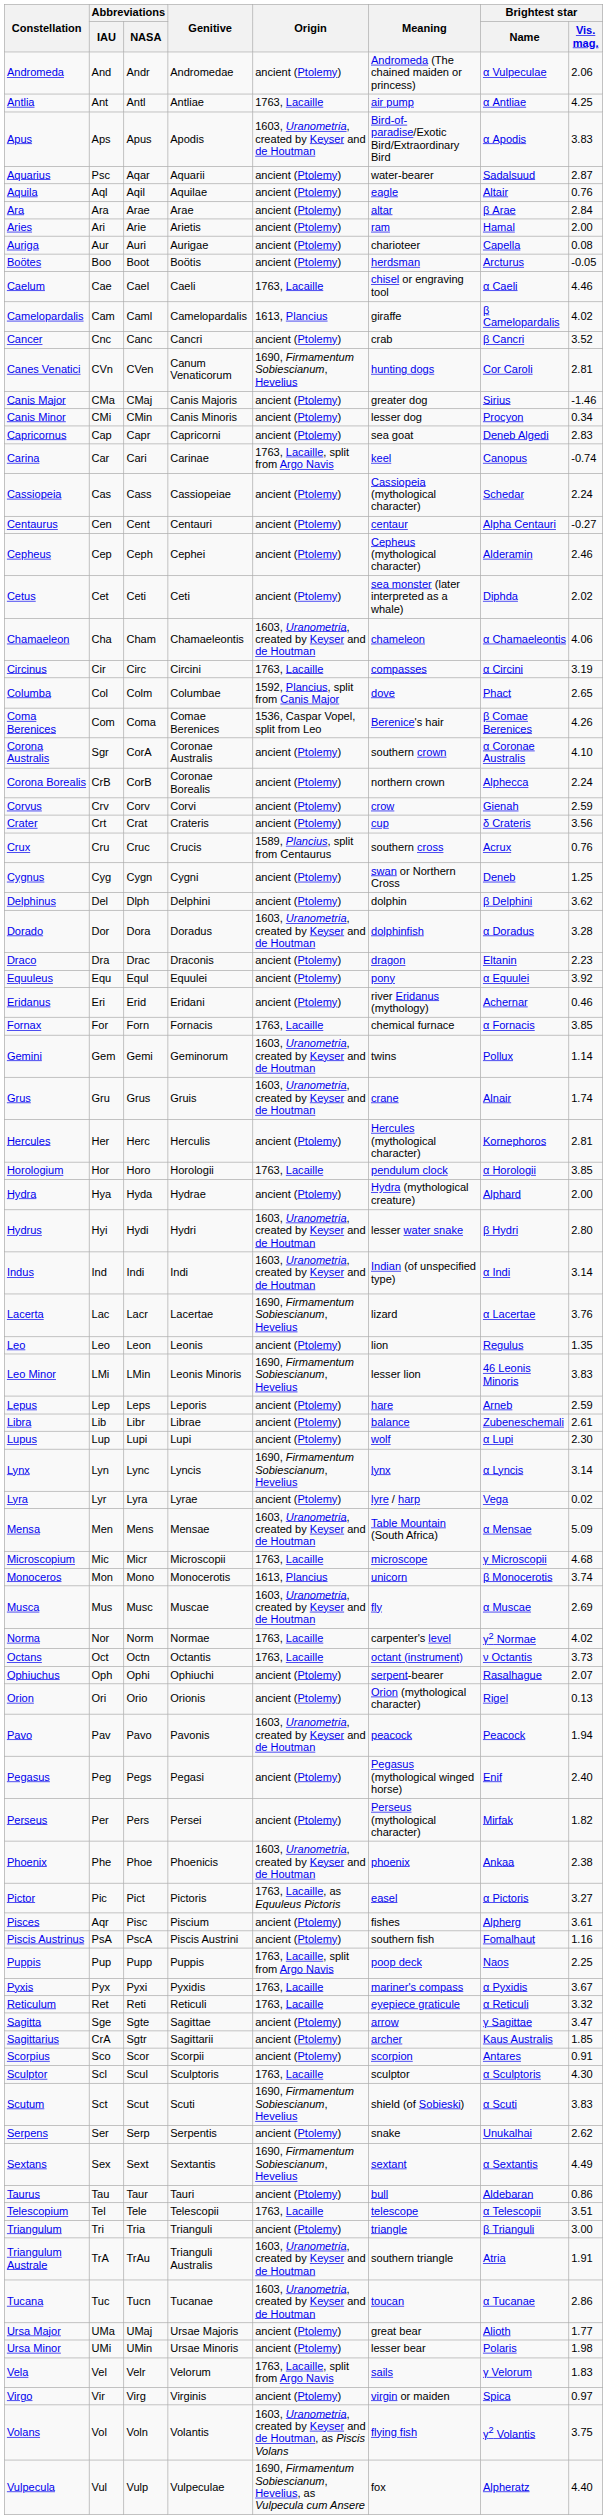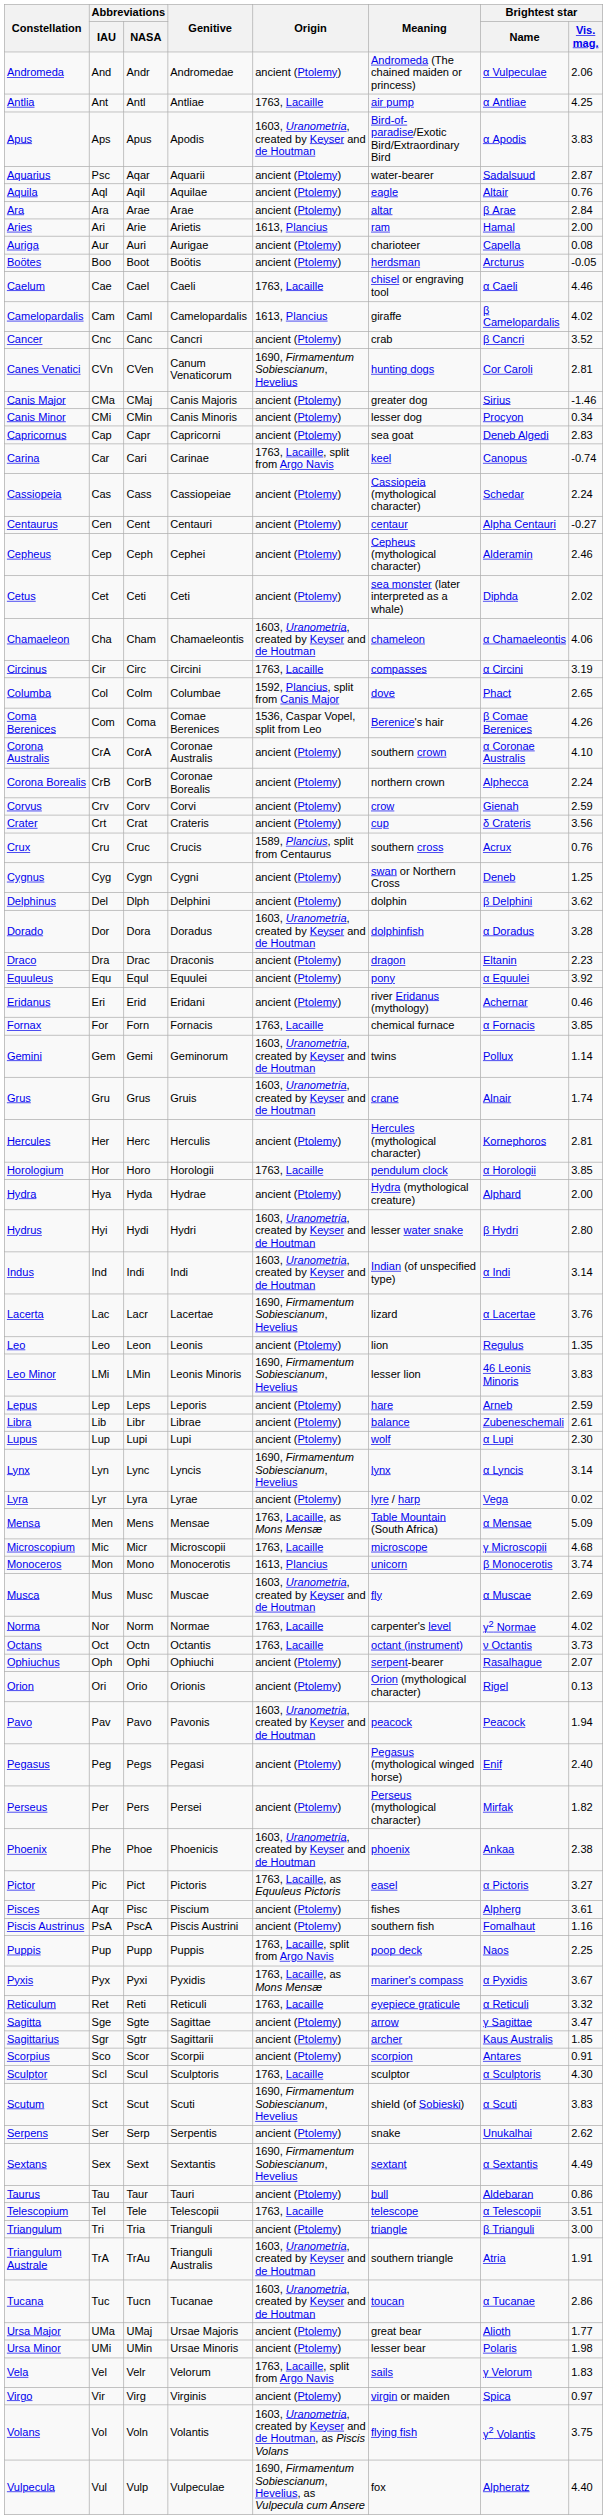Aries | Origin: ancient (Ptolemy) -> 1613, Plancius
Corona Australis | Abbreviations / IAU: Sgr -> CrA
Mensa | Origin: 1603, Uranometria, created by Keyser and de Houtman -> 1763, Lacaille, as Mons Mensæ
Pyxis | Origin: 1763, Lacaille -> 1763, Lacaille, as Mons Mensæ
Sagittarius | Abbreviations / IAU: CrA -> Sgr
